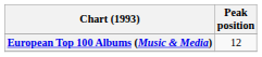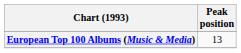European Top 100 Albums (Music & Media) | Peak position: 12 -> 13
